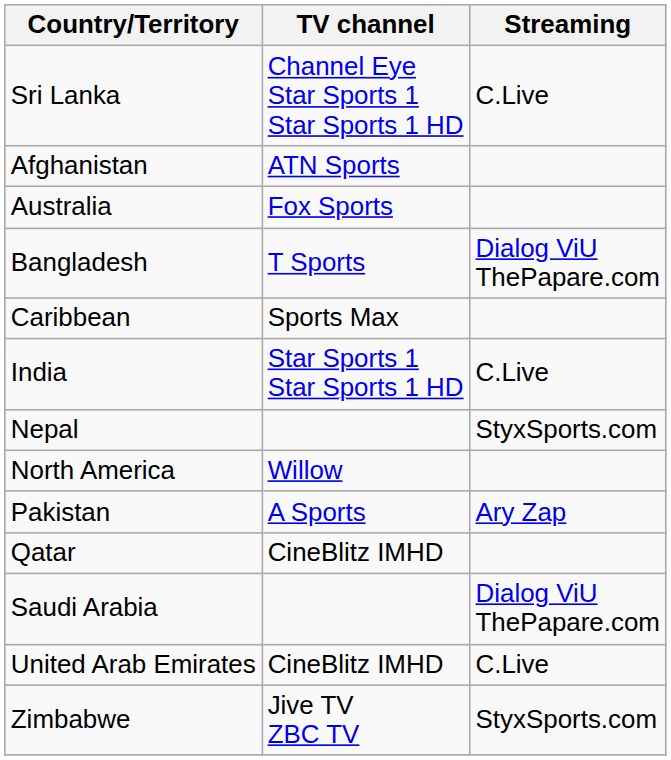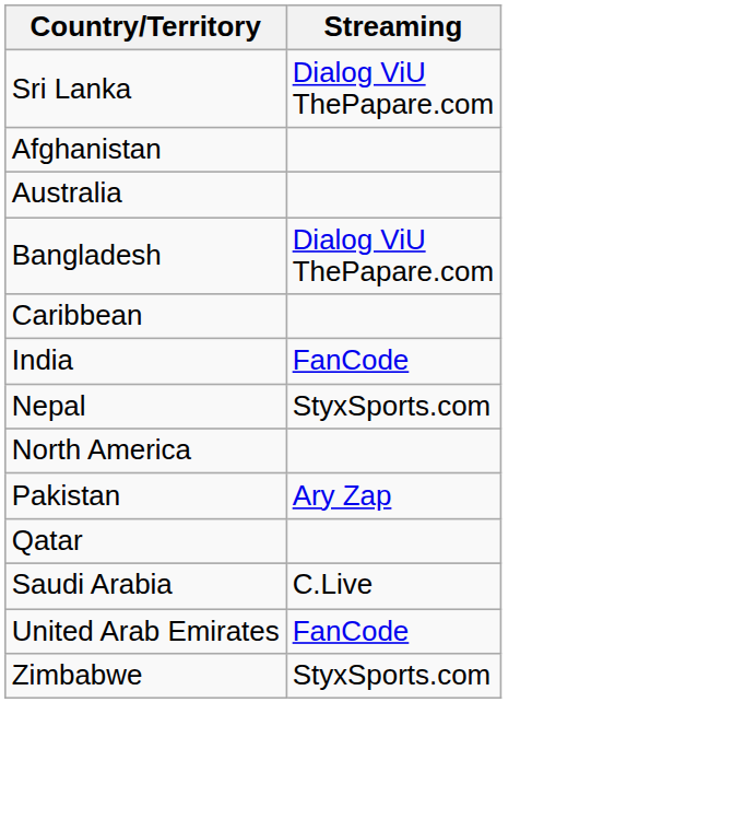- column: TV channel | Channel Eye Star Sports 1 Star Sports 1 HD | ATN Sports | Fox Sports | T Sports | Sports Max | Star Sports 1 Star Sports 1 HD | Willow | A Sports | CineBlitz IMHD | CineBlitz IMHD | Jive TV ZBC TV
Sri Lanka | Streaming: C.Live -> Dialog ViU ThePapare.com
India | Streaming: C.Live -> FanCode
Saudi Arabia | Streaming: Dialog ViU ThePapare.com -> C.Live
United Arab Emirates | Streaming: C.Live -> FanCode
